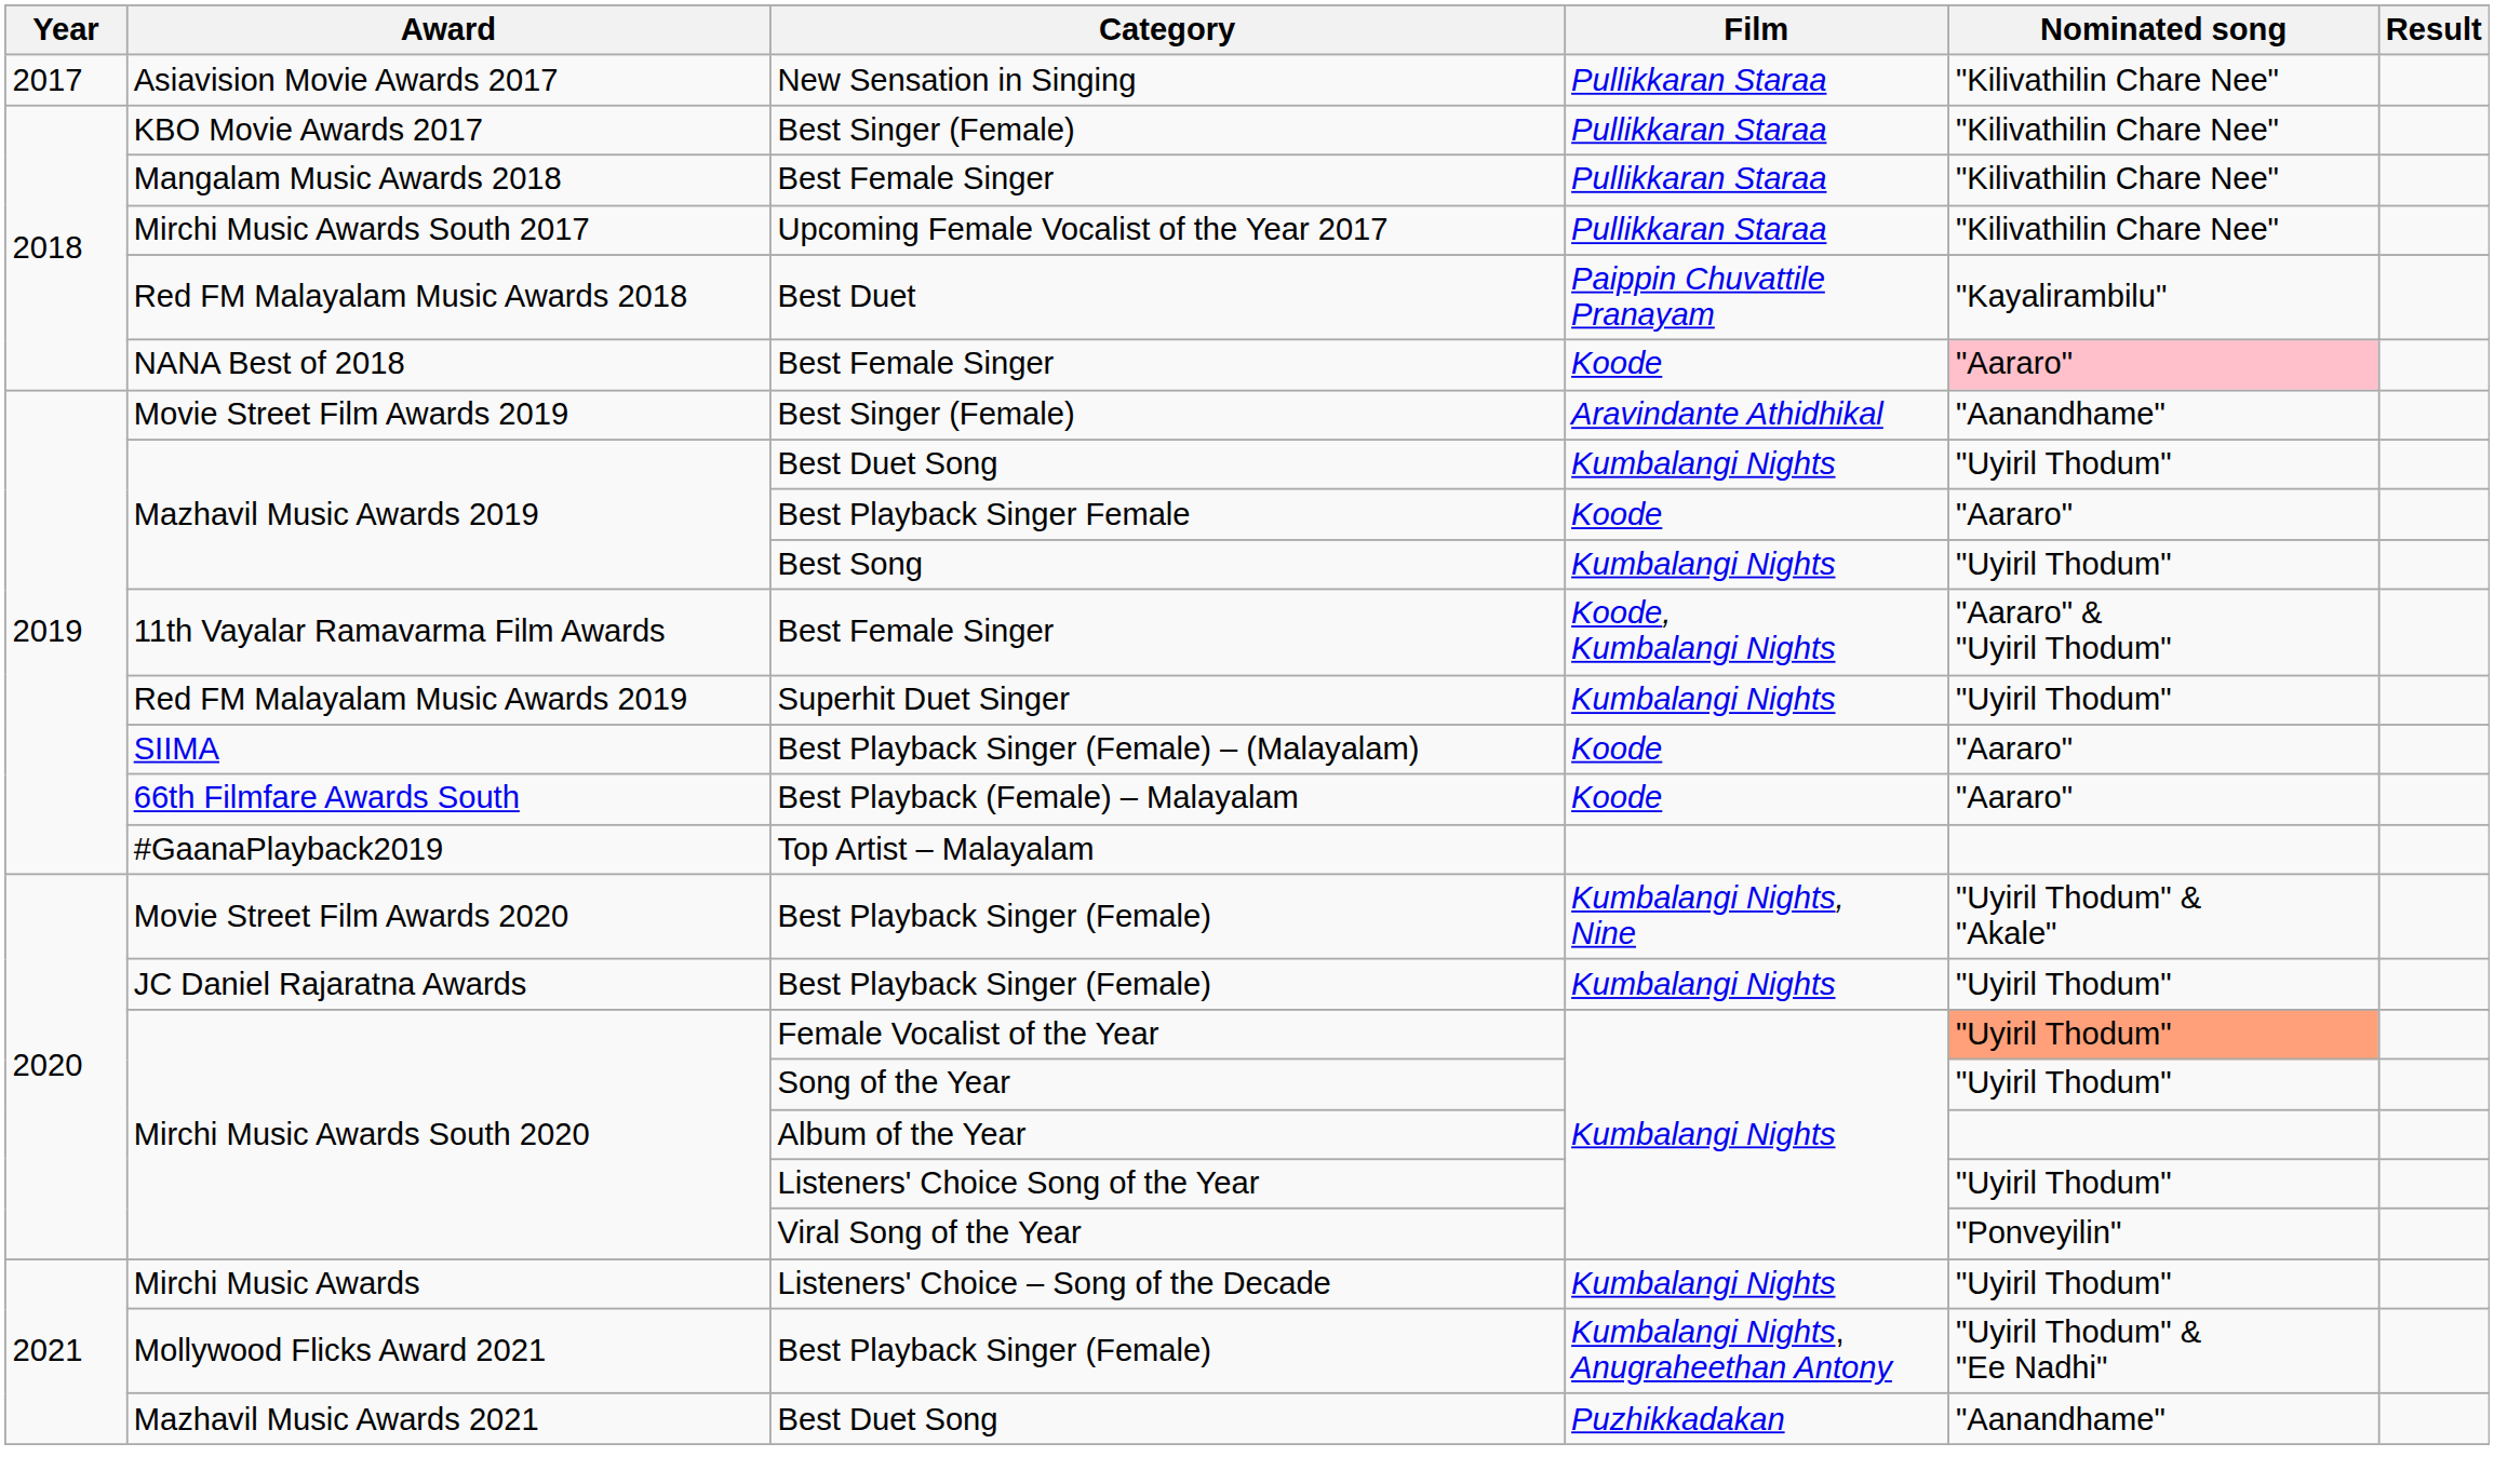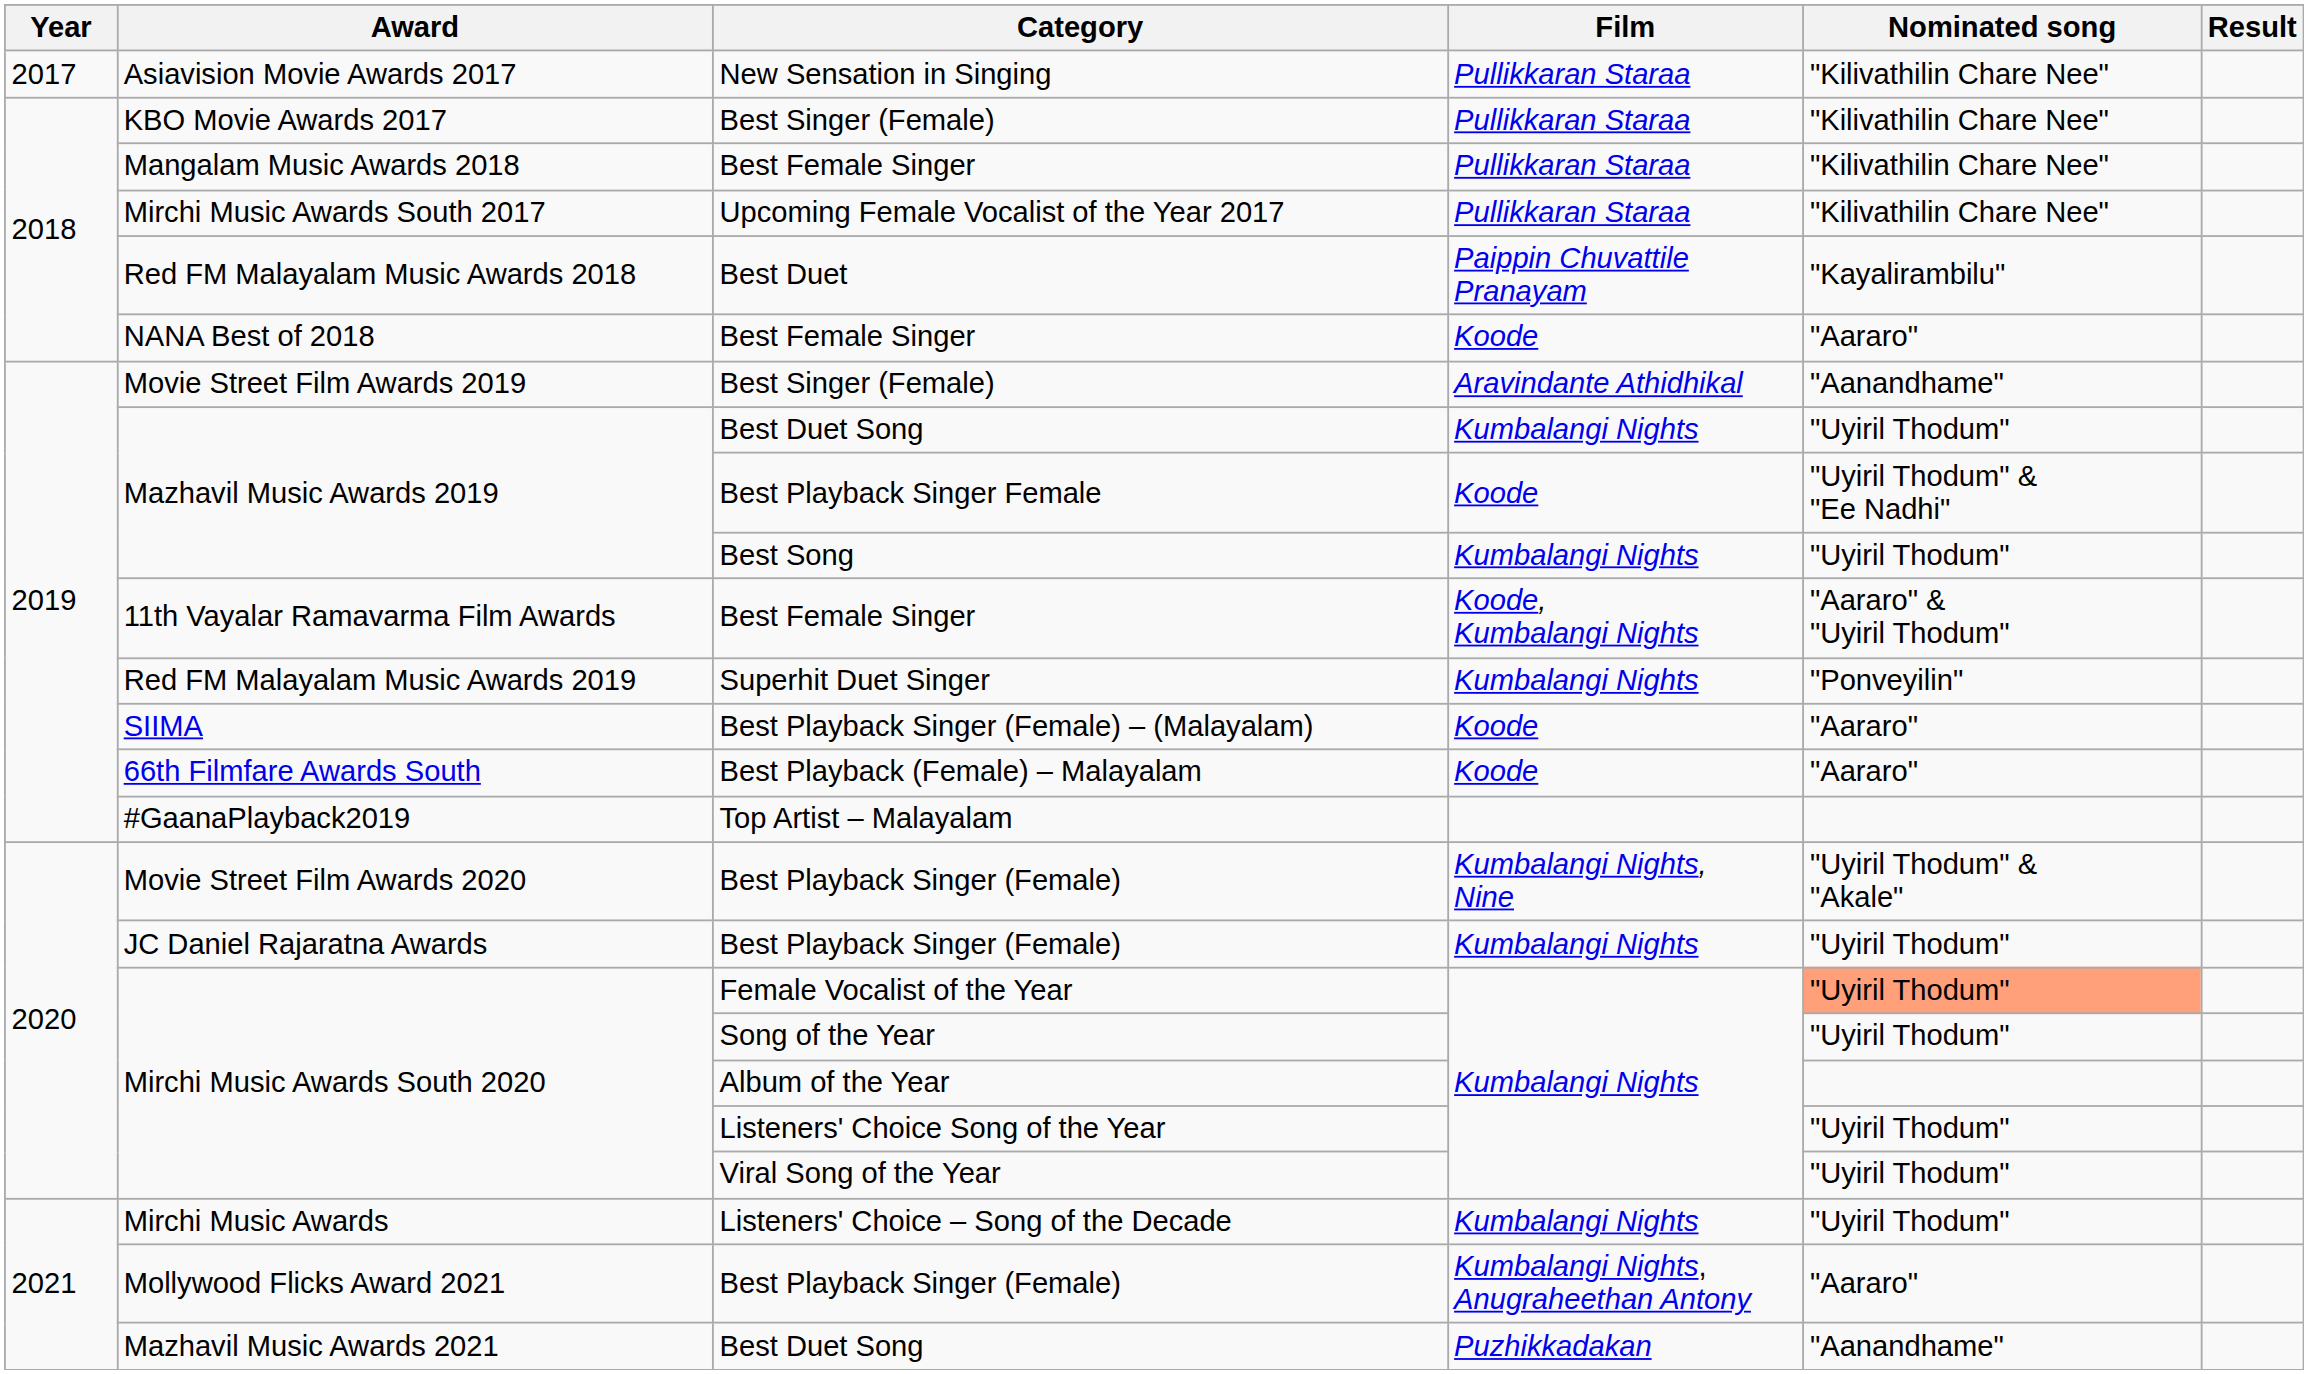NANA Best of 2018 | Nominated song: pink background -> no background
Mazhavil Music Awards 2019 / Best Playback Singer Female | Nominated song: "Aararo" -> "Uyiril Thodum" & "Ee Nadhi"
Red FM Malayalam Music Awards 2019 | Nominated song: "Uyiril Thodum" -> "Ponveyilin"
Mirchi Music Awards South 2020 / Viral Song of the Year | Nominated song: "Ponveyilin" -> "Uyiril Thodum"
Mollywood Flicks Award 2021 | Nominated song: "Uyiril Thodum" & "Ee Nadhi" -> "Aararo"
